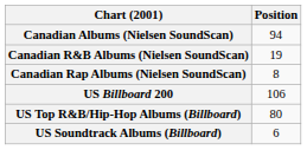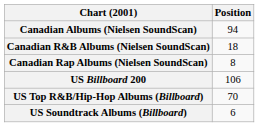Canadian R&B Albums (Nielsen SoundScan) | Position: 19 -> 18
US Top R&B/Hip-Hop Albums (Billboard) | Position: 80 -> 70
